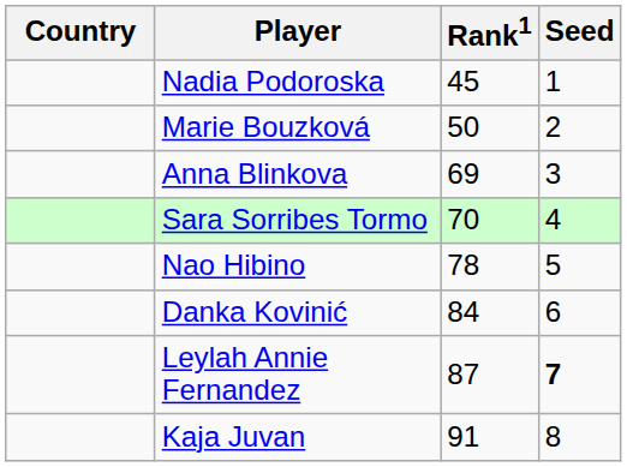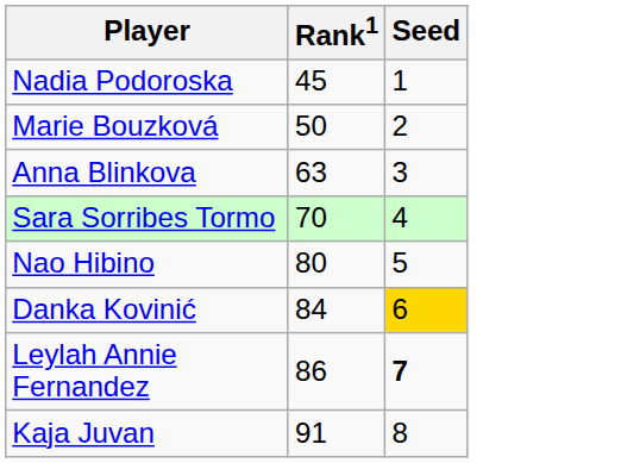- column: Country
Anna Blinkova | Rank1: 69 -> 63
Nao Hibino | Rank1: 78 -> 80
Danka Kovinić | Seed: no background -> gold background
Leylah Annie Fernandez | Rank1: 87 -> 86
